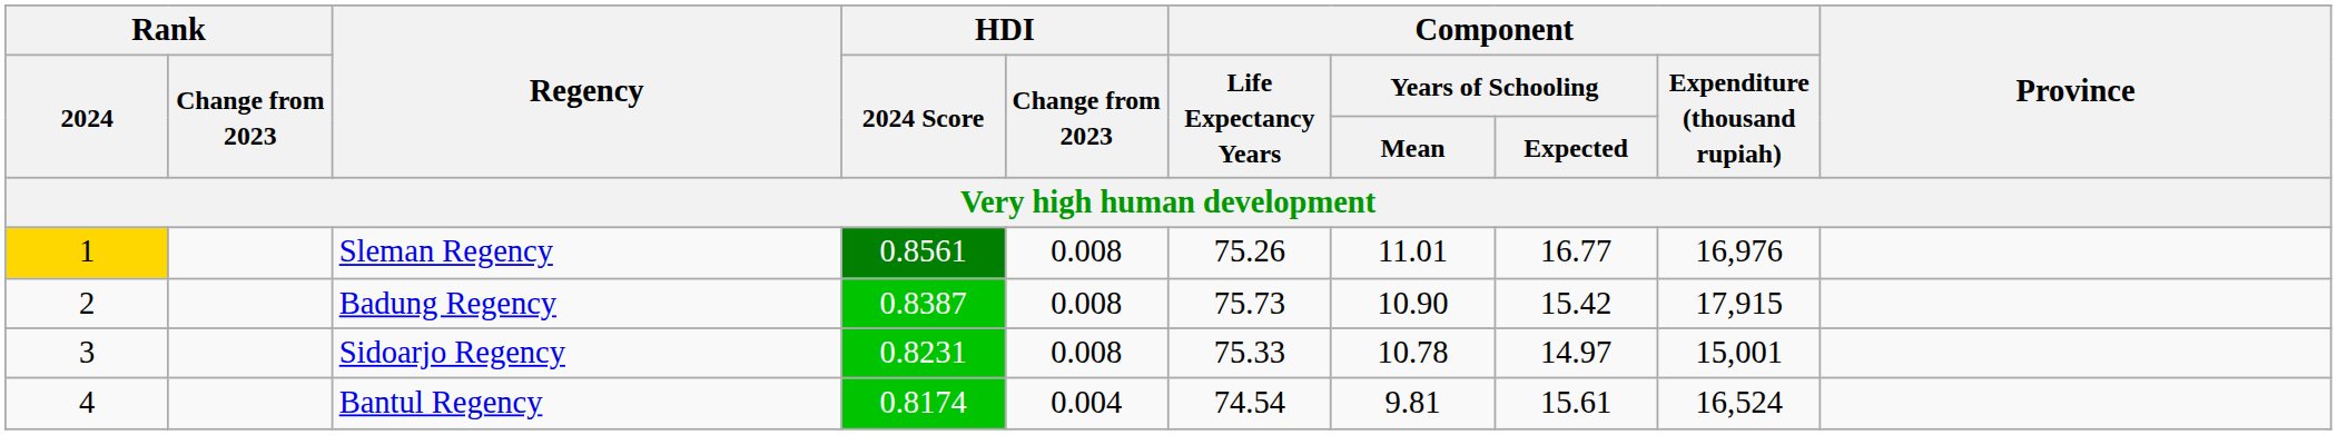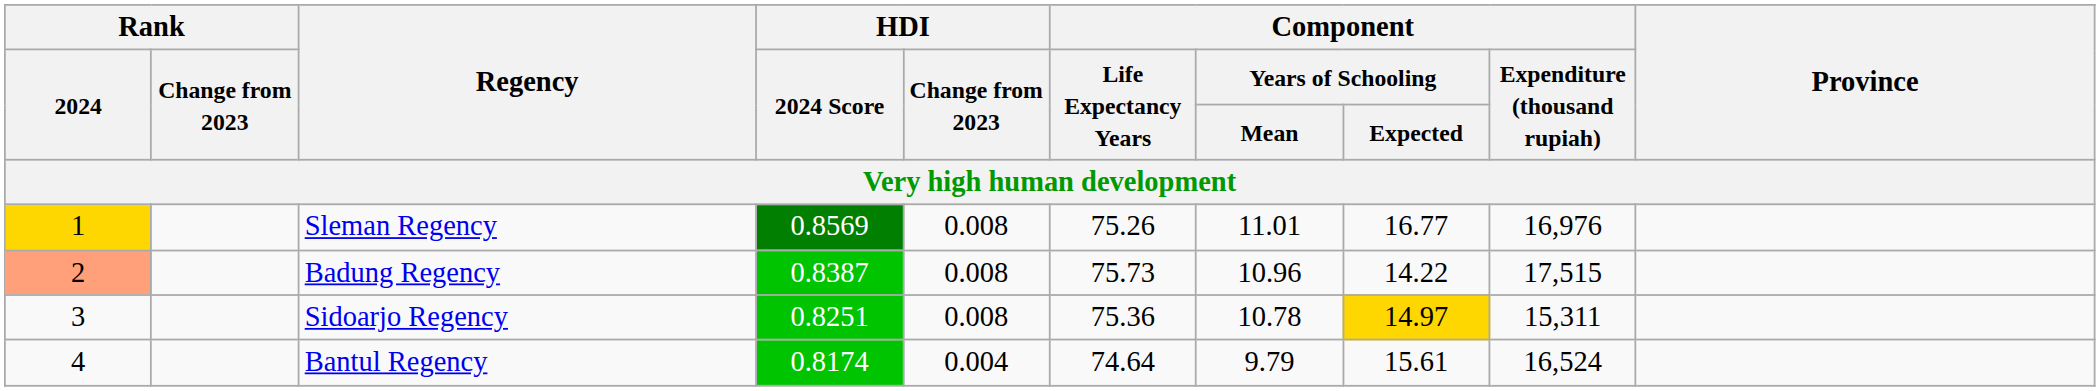Sleman Regency | HDI / 2024 Score: 0.8561 -> 0.8569
Badung Regency | Rank / 2024: no background -> lightsalmon background
Badung Regency | Component / Years of Schooling / Mean: 10.90 -> 10.96
Badung Regency | Component / Years of Schooling / Expected: 15.42 -> 14.22
Badung Regency | Component / Expenditure (thousand rupiah): 17,915 -> 17,515
Sidoarjo Regency | HDI / 2024 Score: 0.8231 -> 0.8251
Sidoarjo Regency | Component / Life Expectancy Years: 75.33 -> 75.36
Sidoarjo Regency | Component / Years of Schooling / Expected: no background -> gold background
Sidoarjo Regency | Component / Expenditure (thousand rupiah): 15,001 -> 15,311
Bantul Regency | Component / Life Expectancy Years: 74.54 -> 74.64
Bantul Regency | Component / Years of Schooling / Mean: 9.81 -> 9.79
